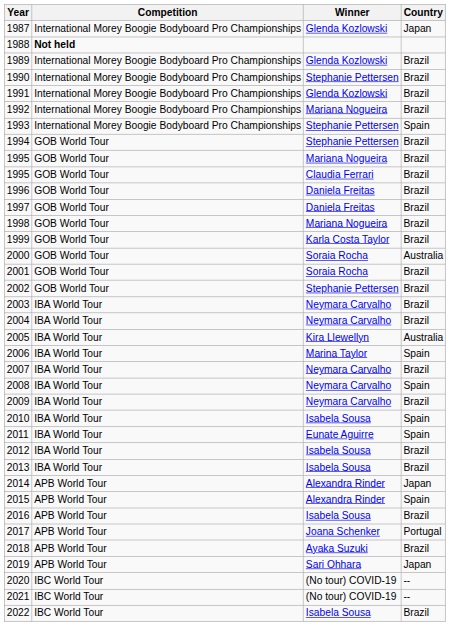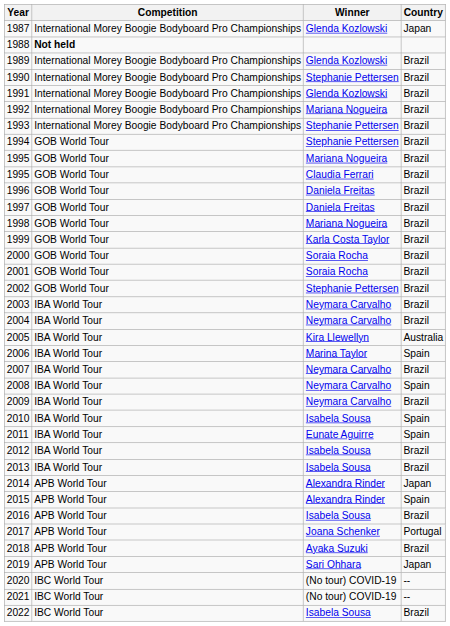1993 | Country: Spain -> Brazil
2000 | Country: Australia -> Brazil
